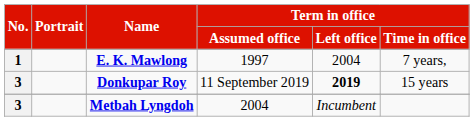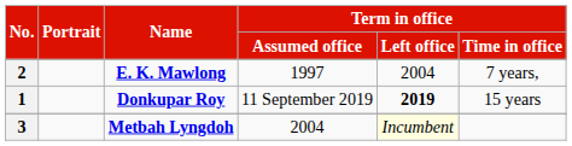E. K. Mawlong | No.: 1 -> 2
Donkupar Roy | No.: 3 -> 1
Metbah Lyngdoh | Term in office / Left office: no background -> lightyellow background
